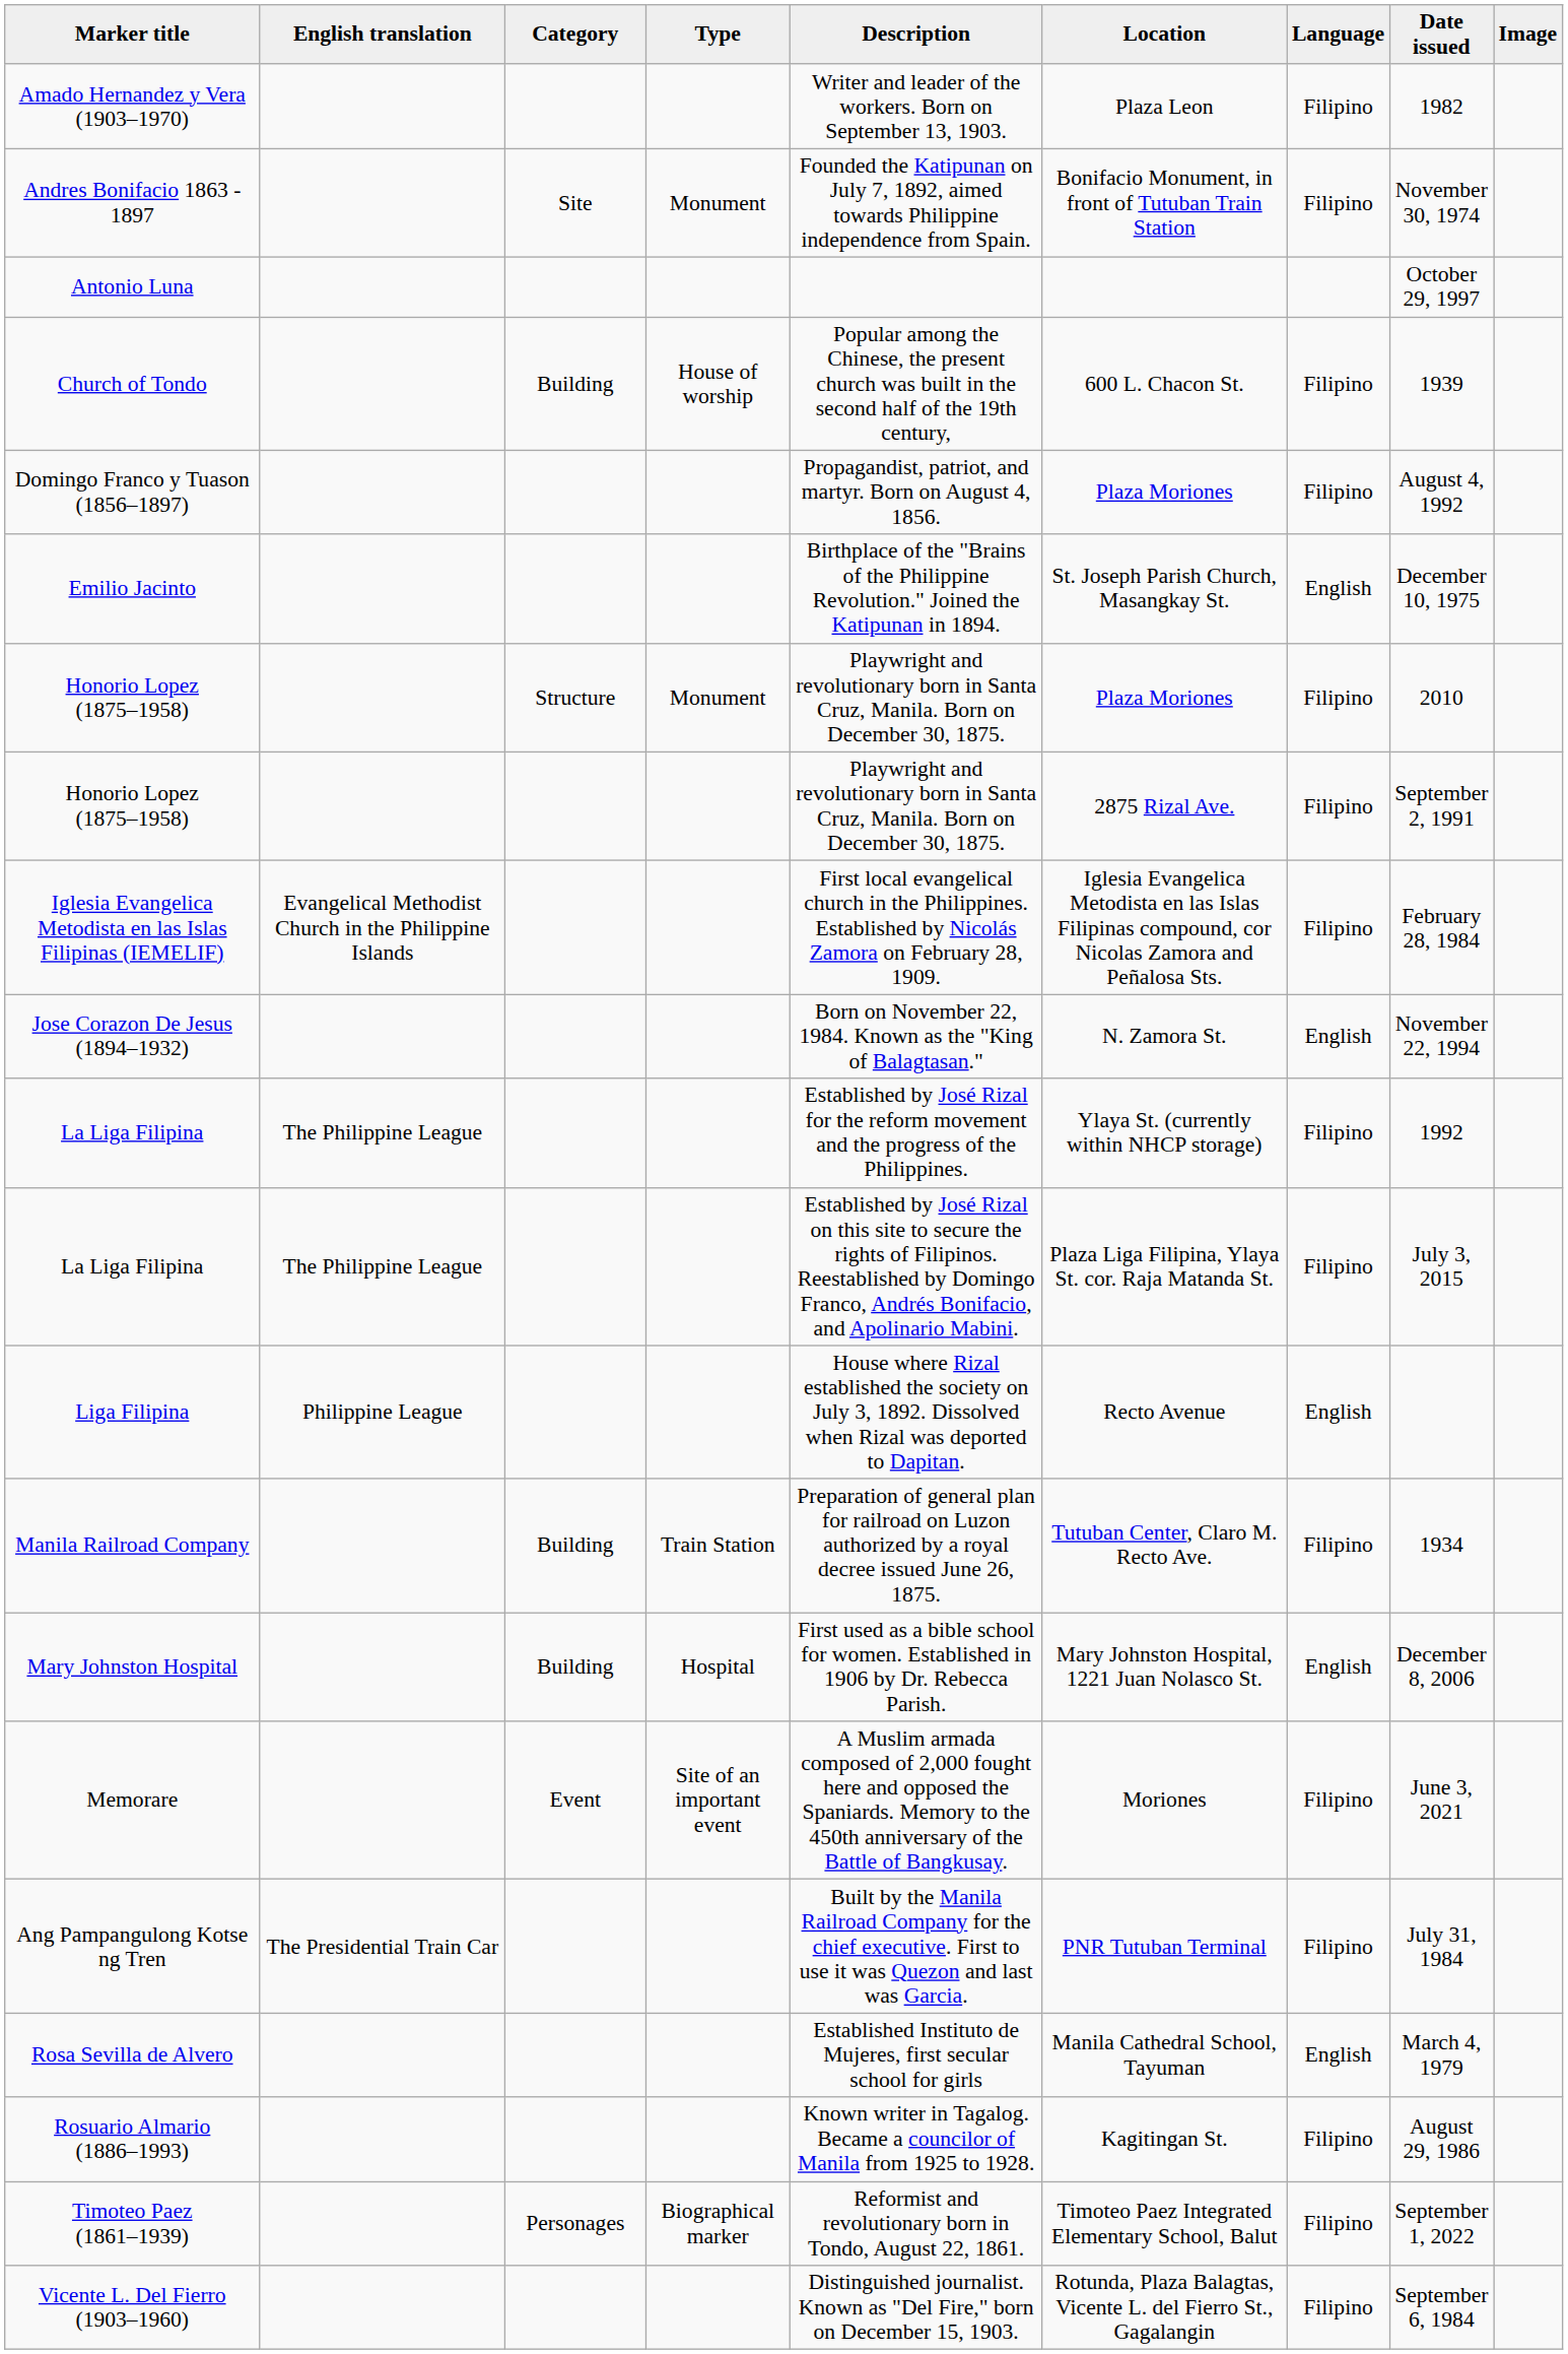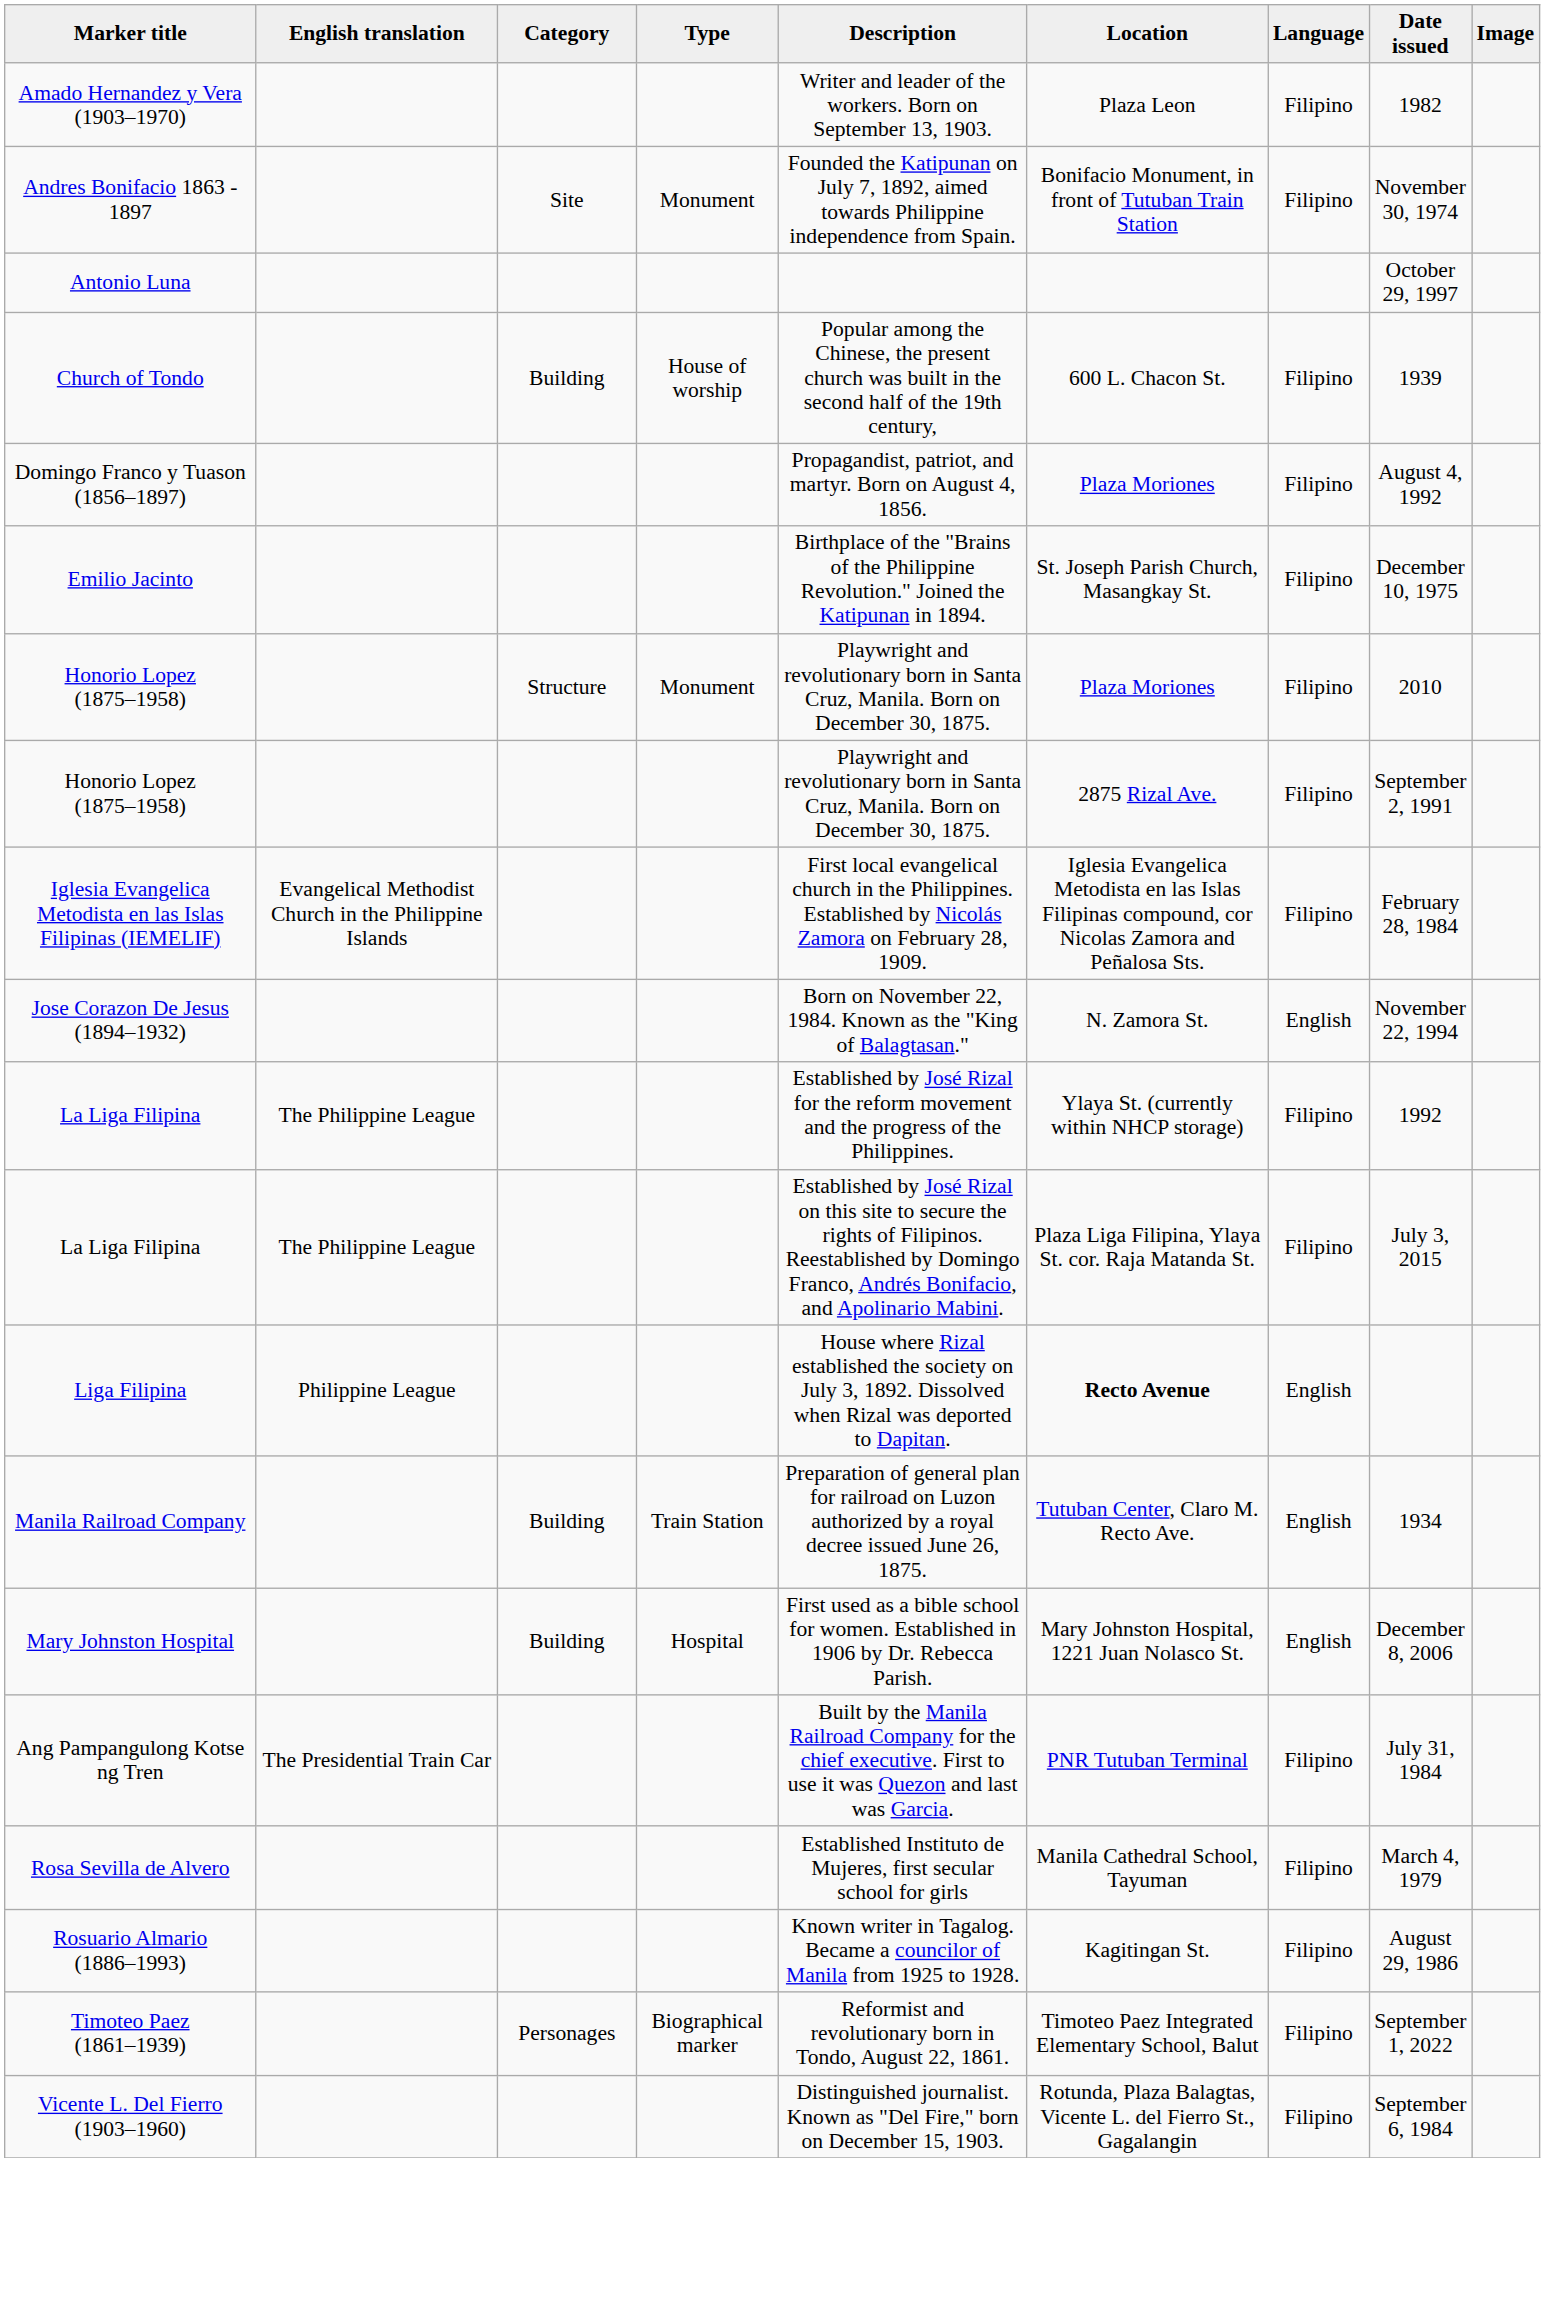Emilio Jacinto | Language: English -> Filipino
Liga Filipina | Location: normal -> bold
Manila Railroad Company | Language: Filipino -> English
- row: Memorare | Event | Site of an important event | A Muslim armada composed of 2,000 fought here and opposed the Spaniards. Memory to the 450th anniversary of the Battle of Bangkusay. | Moriones | Filipino | June 3, 2021
Rosa Sevilla de Alvero | Language: English -> Filipino
